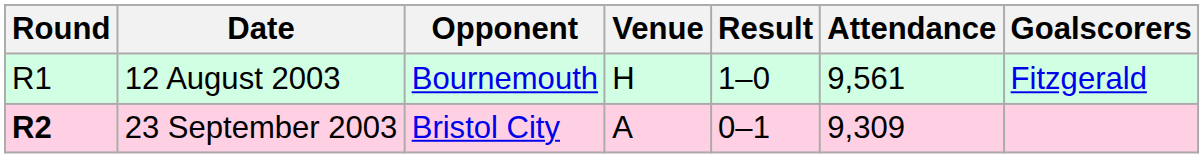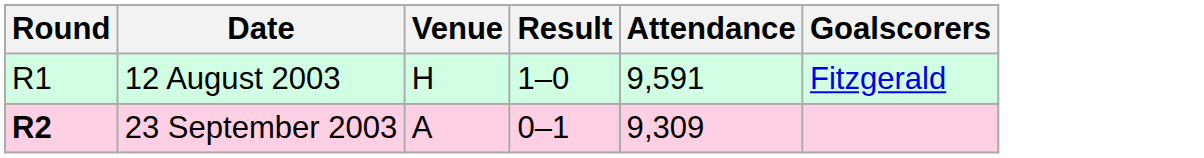- column: Opponent | Bournemouth | Bristol City
12 August 2003 | Attendance: 9,561 -> 9,591
